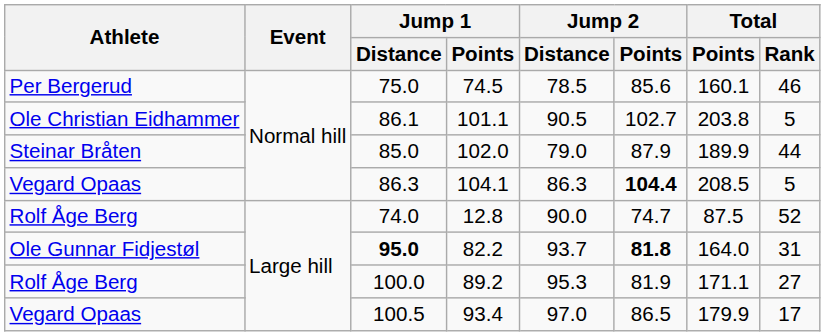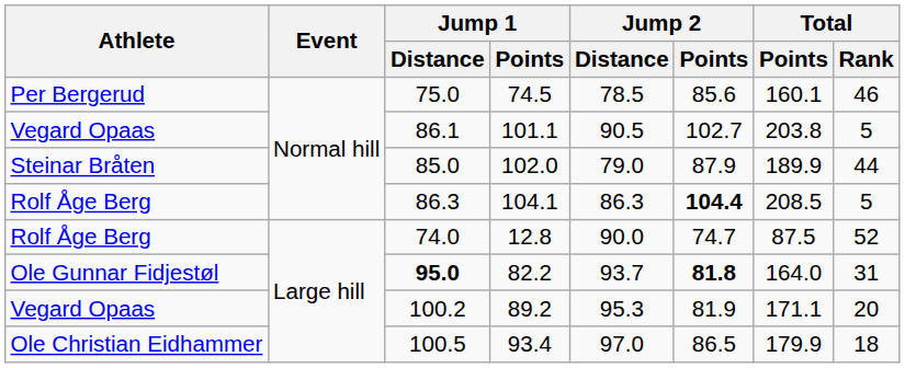101.1 | Athlete: Ole Christian Eidhammer -> Vegard Opaas
104.1 | Athlete: Vegard Opaas -> Rolf Åge Berg
89.2 | Athlete: Rolf Åge Berg -> Vegard Opaas
89.2 | Jump 1 / Distance: 100.0 -> 100.2
89.2 | Total / Rank: 27 -> 20
93.4 | Athlete: Vegard Opaas -> Ole Christian Eidhammer
93.4 | Total / Rank: 17 -> 18
